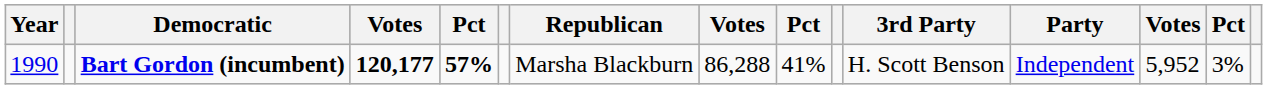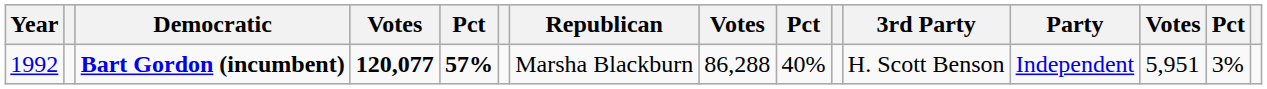Bart Gordon (incumbent) | Year: 1990 -> 1992
Bart Gordon (incumbent) | column 4: 120,177 -> 120,077
Bart Gordon (incumbent) | column 9: 41% -> 40%
Bart Gordon (incumbent) | column 13: 5,952 -> 5,951
